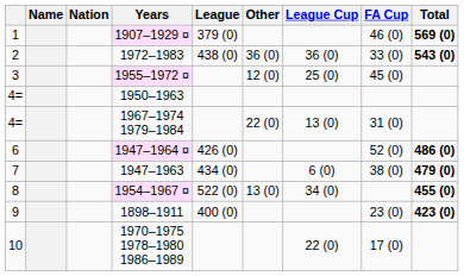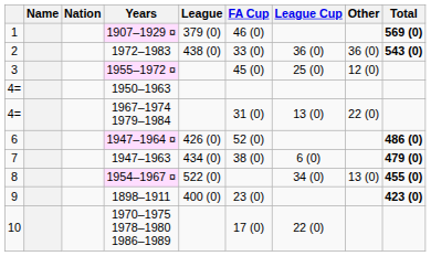columns swapped: FA Cup <-> Other
